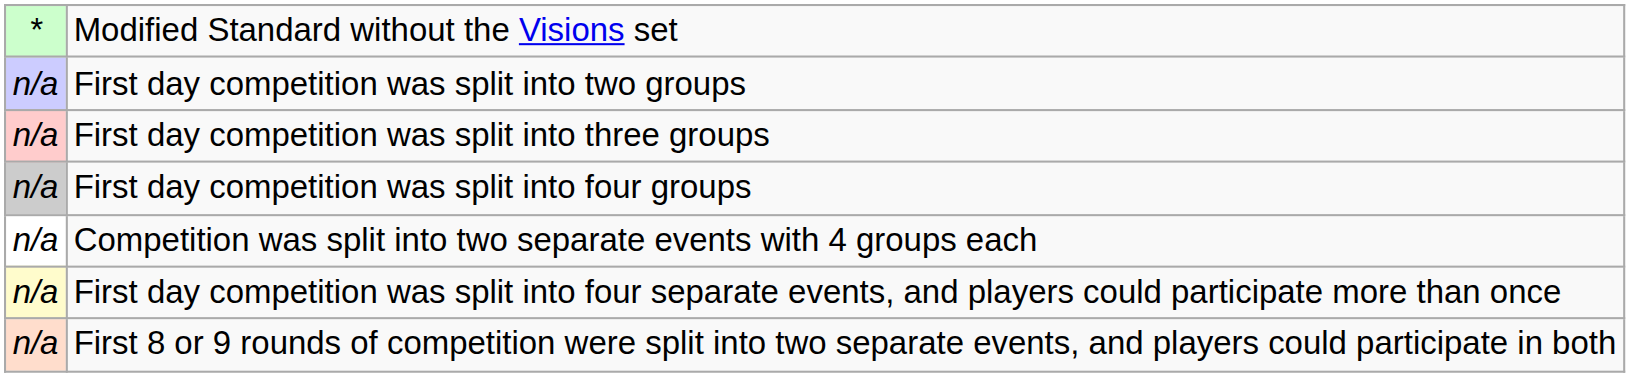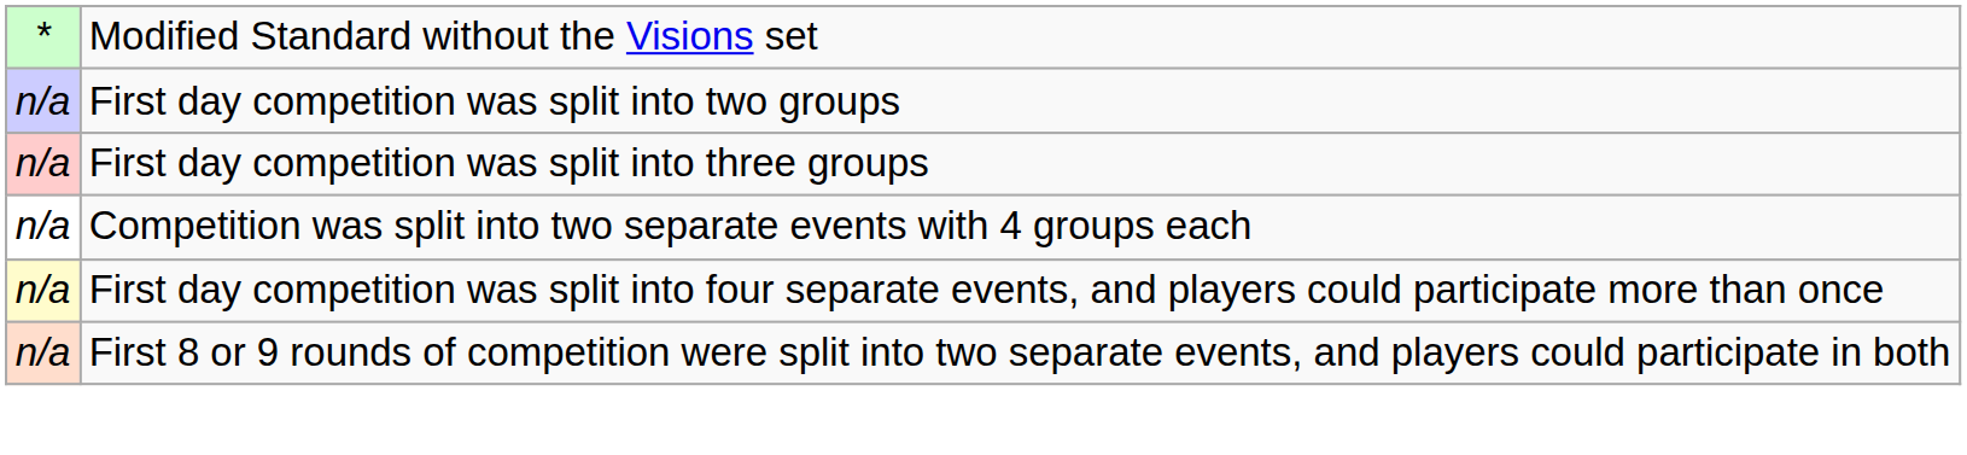- row: n/a | First day competition was split into four groups
